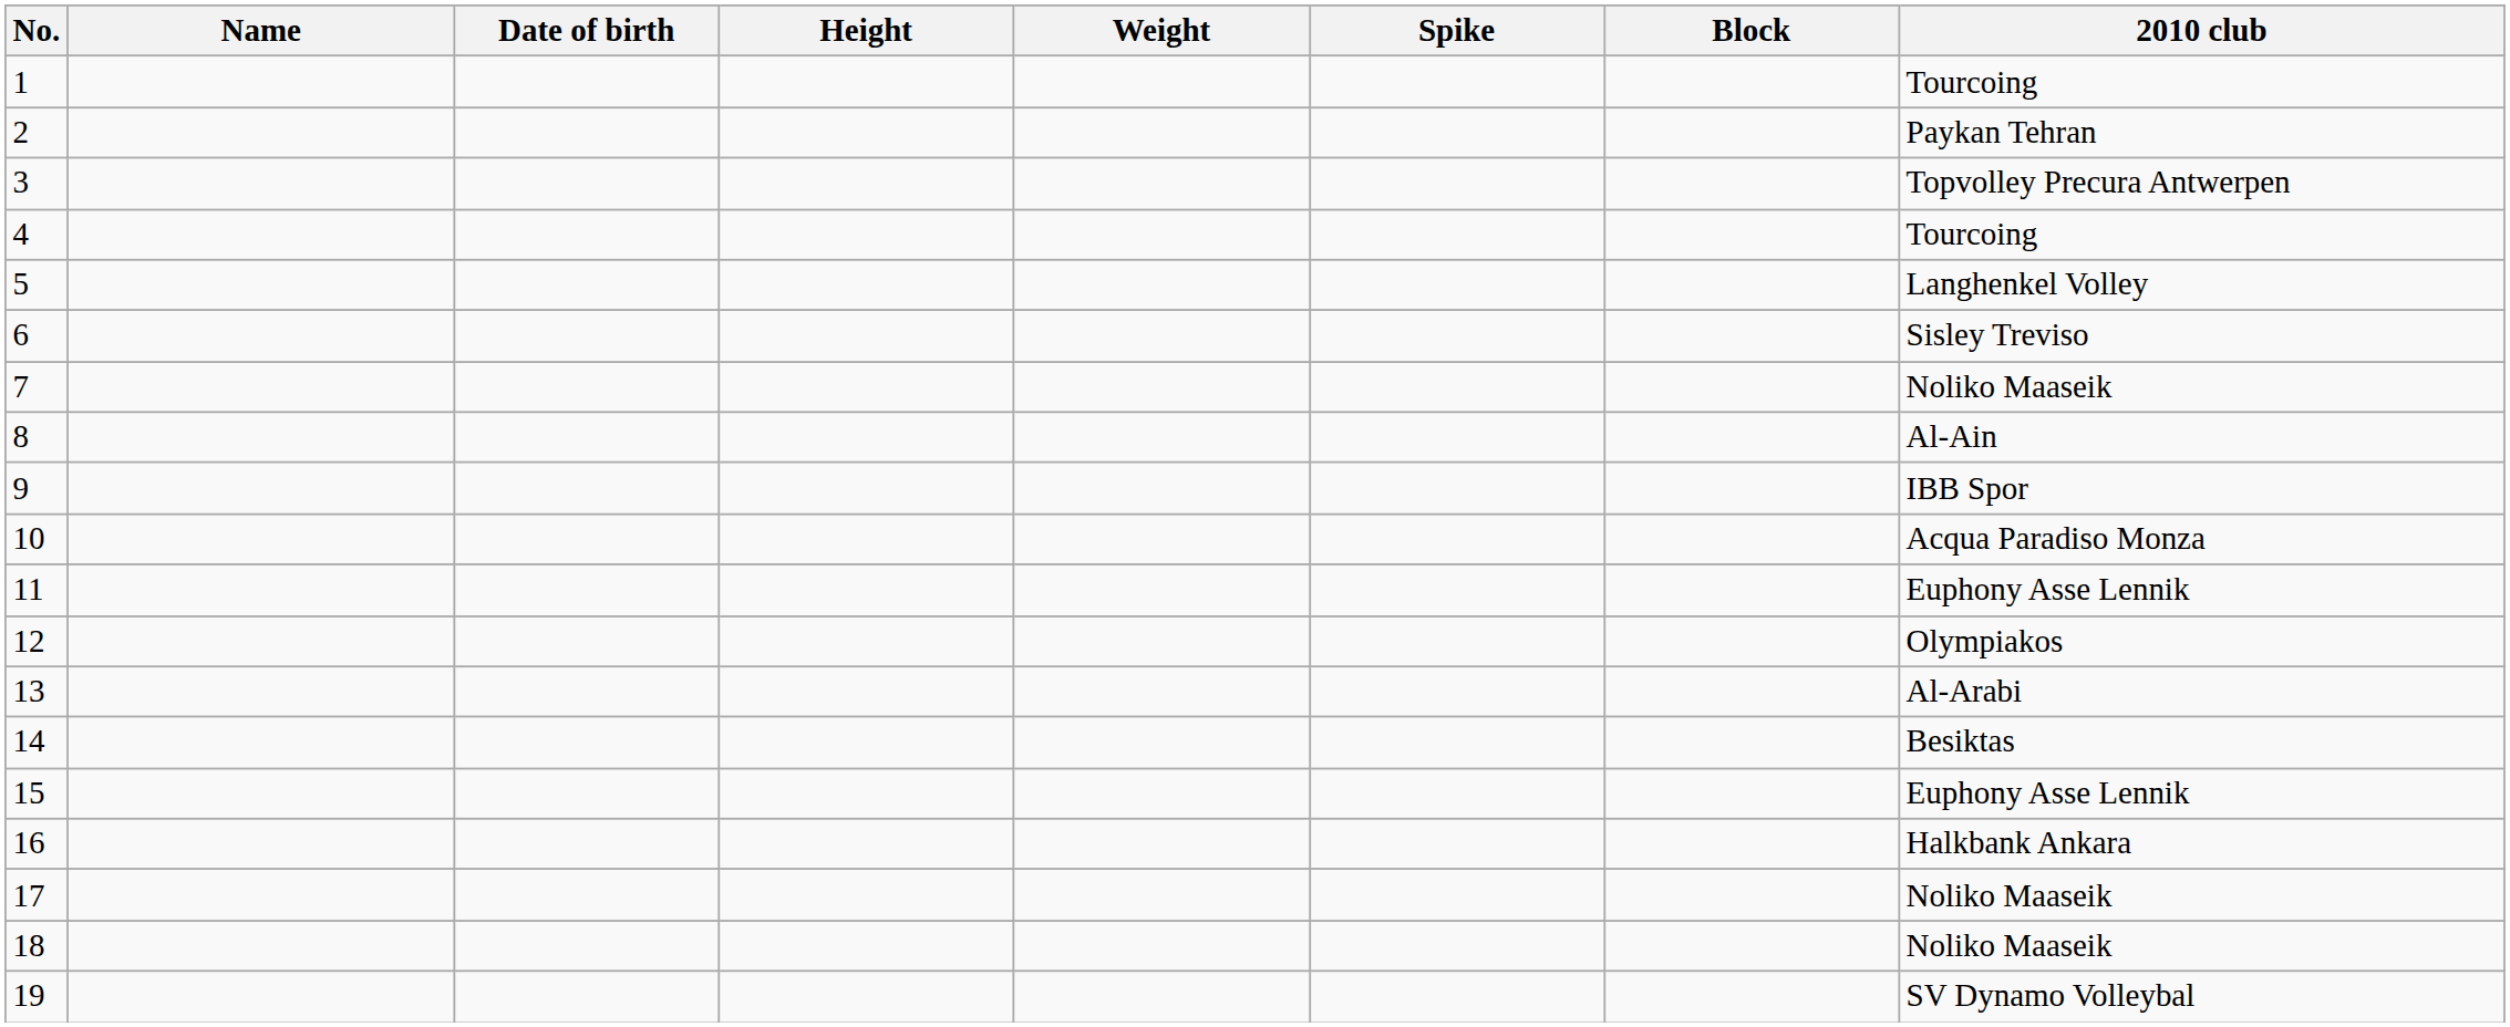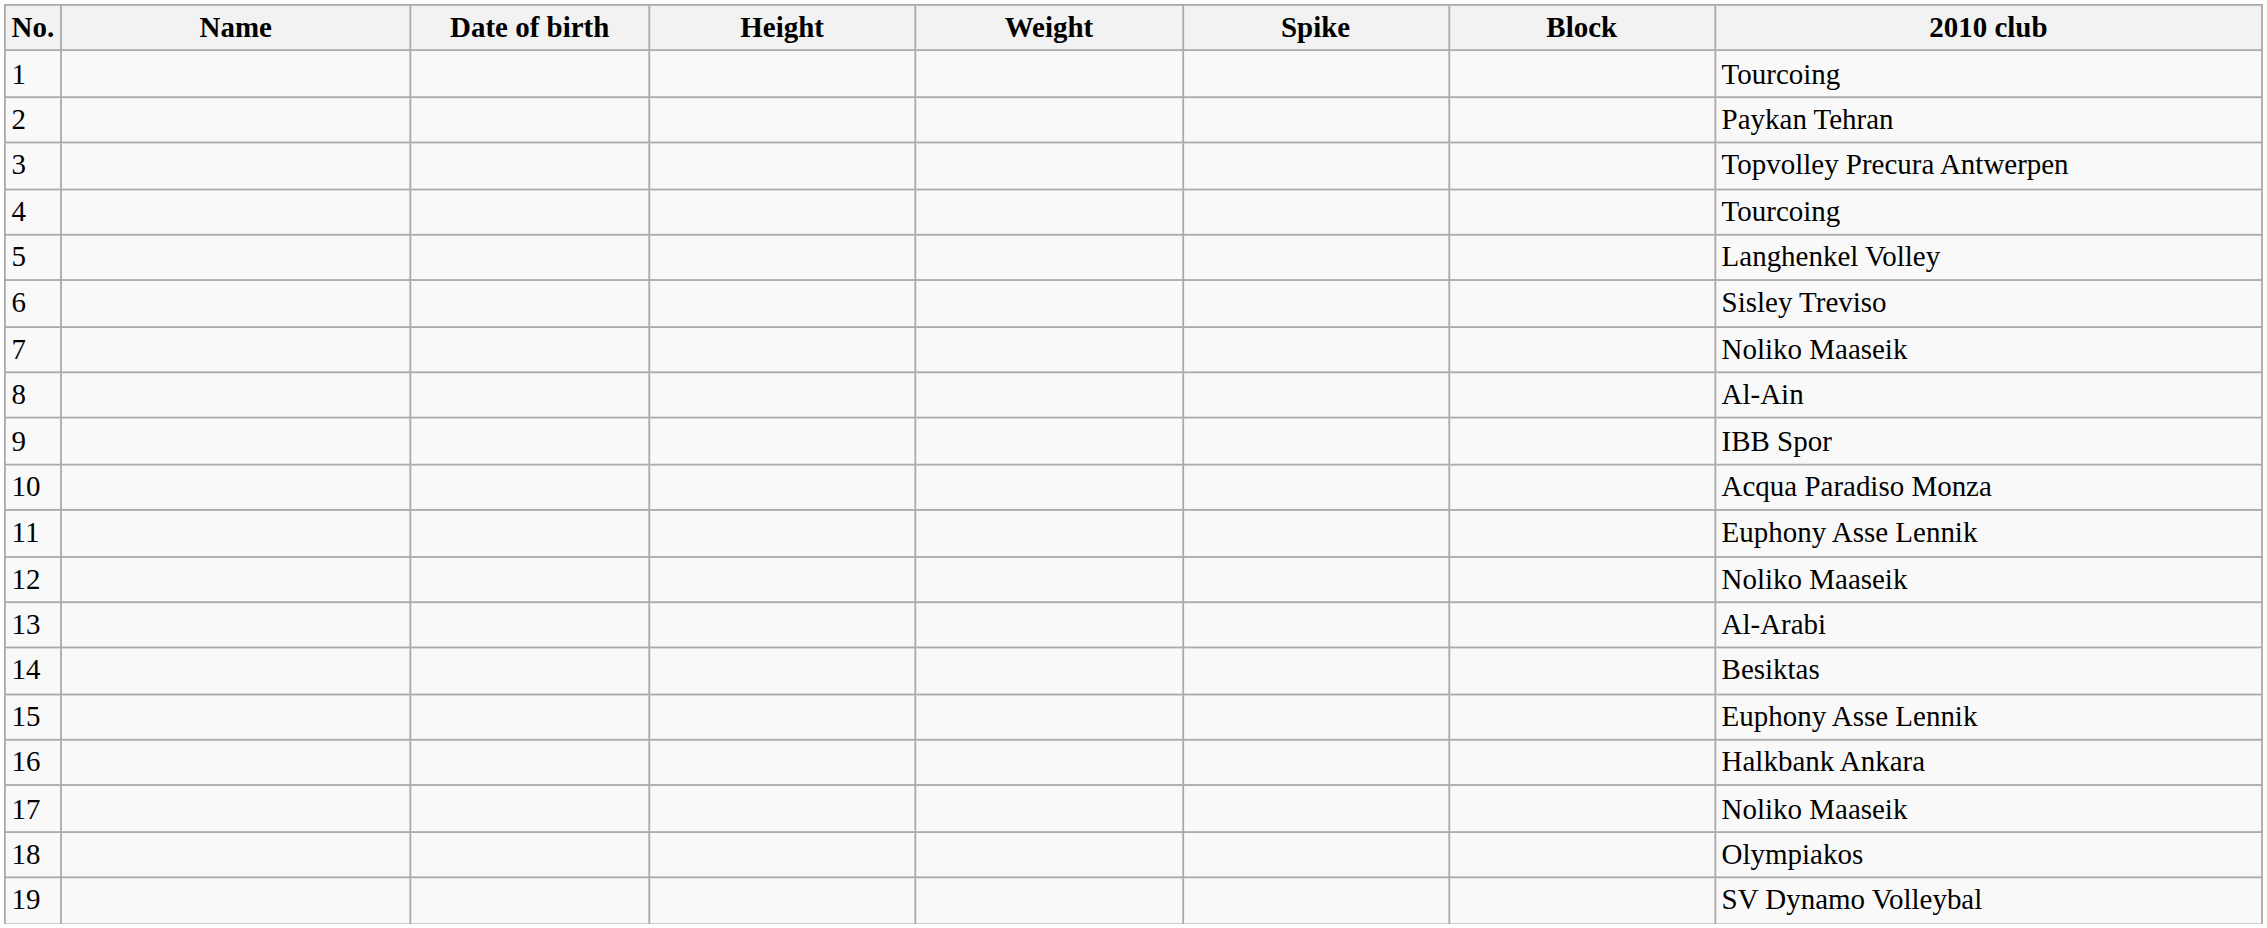12 | 2010 club: Olympiakos -> Noliko Maaseik
18 | 2010 club: Noliko Maaseik -> Olympiakos
